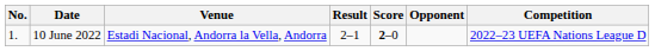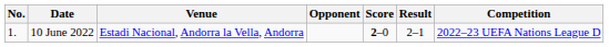columns swapped: Opponent <-> Result
